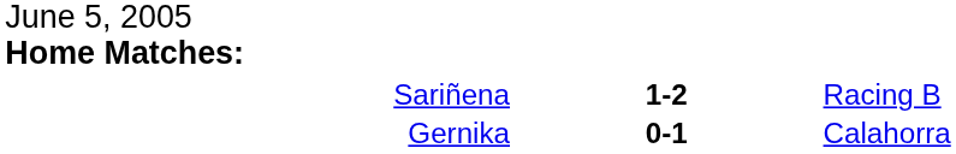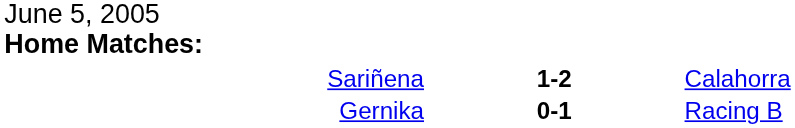Sariñena | column 3: Racing B -> Calahorra
Gernika | column 3: Calahorra -> Racing B
